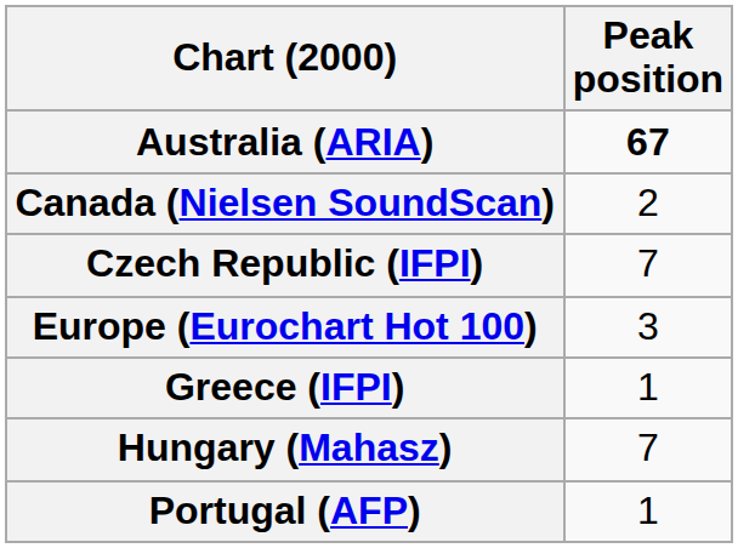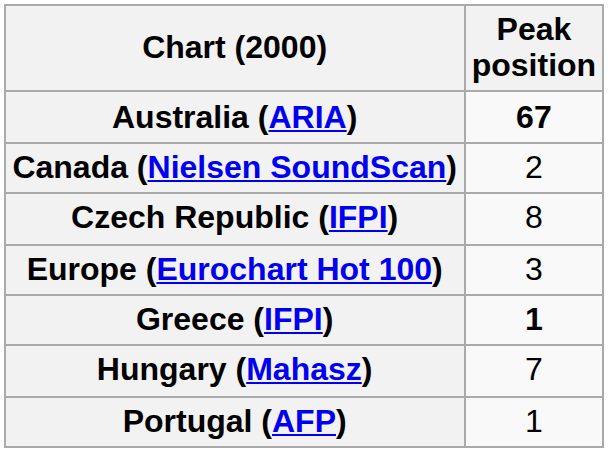Czech Republic (IFPI) | Peak position: 7 -> 8
Greece (IFPI) | Peak position: normal -> bold
